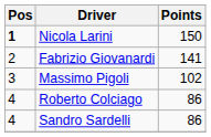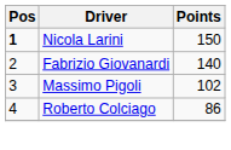Fabrizio Giovanardi | Points: 141 -> 140
- row: 4 | Sandro Sardelli | 86
